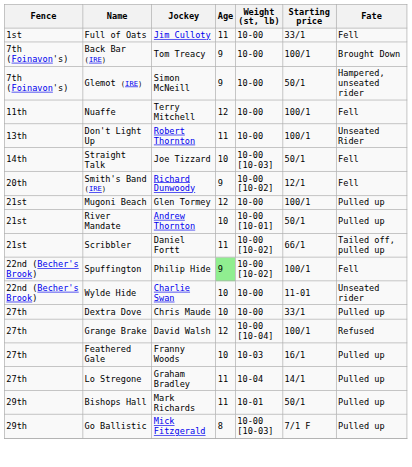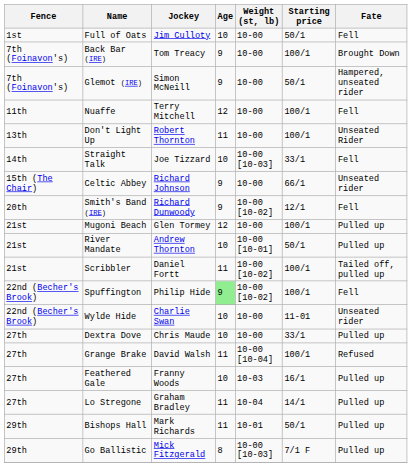Full of Oats | Age: 11 -> 10
Full of Oats | Starting price: 33/1 -> 50/1
Straight Talk | Starting price: 50/1 -> 33/1
+ row: 15th (The Chair) | Celtic Abbey | Richard Johnson | 9 | 10-00 | 66/1 | Unseated rider
Scribbler | Starting price: 66/1 -> 100/1
Grange Brake | Age: 12 -> 11
